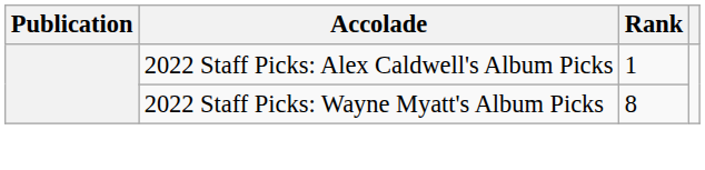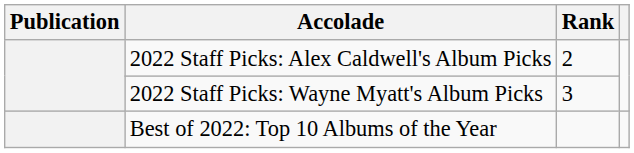2022 Staff Picks: Alex Caldwell's Album Picks | Rank: 1 -> 2
2022 Staff Picks: Wayne Myatt's Album Picks | Rank: 8 -> 3
+ row: Best of 2022: Top 10 Albums of the Year
